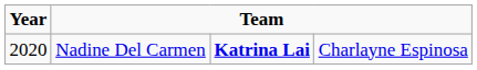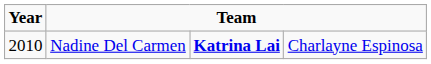Nadine Del Carmen | Year: 2020 -> 2010
